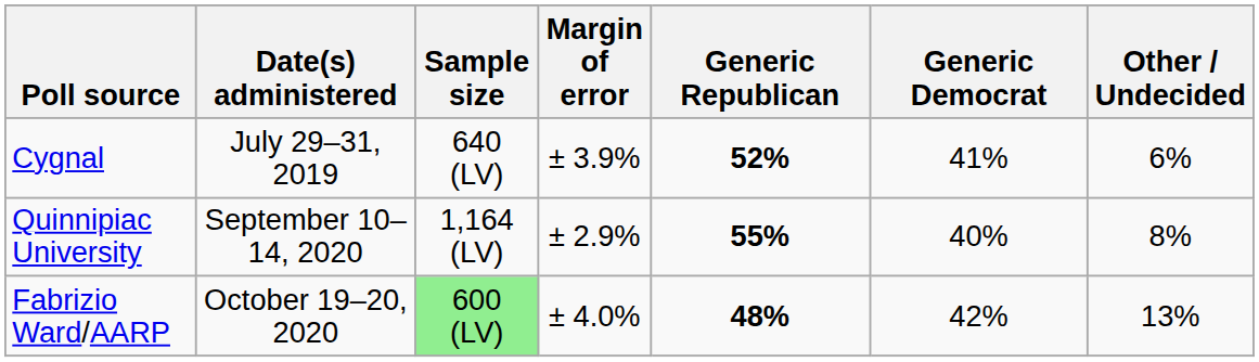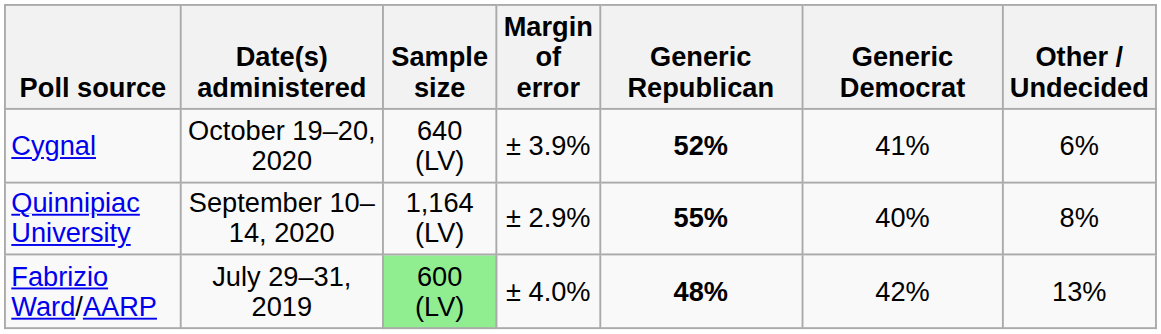Cygnal | Date(s) administered: July 29–31, 2019 -> October 19–20, 2020
Fabrizio Ward/AARP | Date(s) administered: October 19–20, 2020 -> July 29–31, 2019
